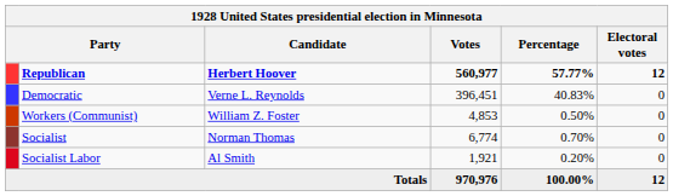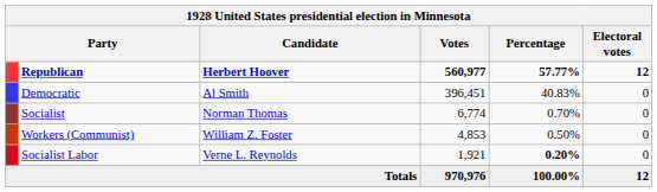Democratic | Candidate: Verne L. Reynolds -> Al Smith
rows swapped: Socialist <-> Workers (Communist)
Socialist Labor | Candidate: Al Smith -> Verne L. Reynolds
Socialist Labor | Percentage: normal -> bold
